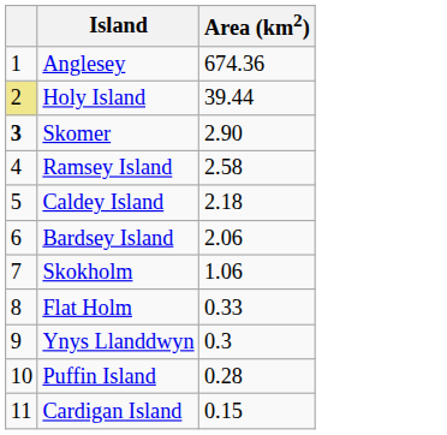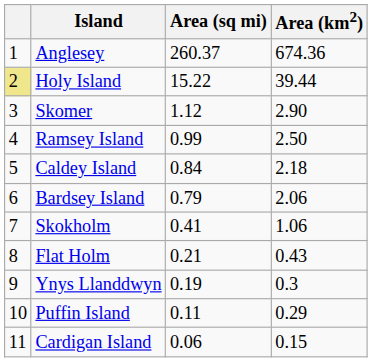+ column: Area (sq mi) | 260.37 | 15.22 | 1.12 | 0.99 | 0.84 | 0.79 | 0.41 | 0.21 | 0.19 | 0.11 | 0.06
Skomer | column 1: bold -> normal
Ramsey Island | Area (km2): 2.58 -> 2.50
Flat Holm | Area (km2): 0.33 -> 0.43
Puffin Island | Area (km2): 0.28 -> 0.29
